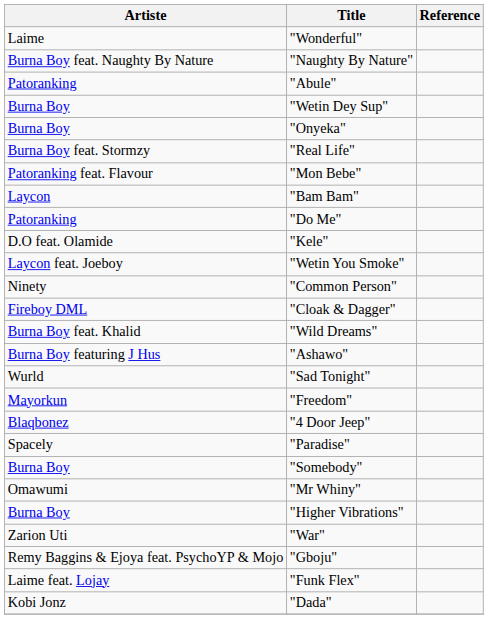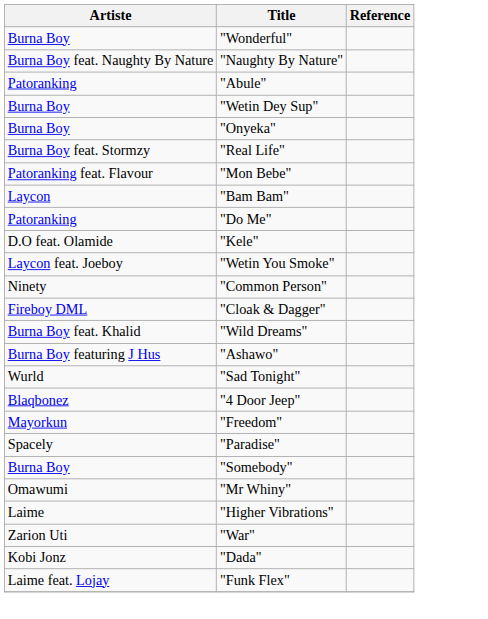"Wonderful" | Artiste: Laime -> Burna Boy
rows swapped: "Freedom" <-> "4 Door Jeep"
"Higher Vibrations" | Artiste: Burna Boy -> Laime
- row: Remy Baggins & Ejoya feat. PsychoYP & Mojo | "Gboju"
rows swapped: "Funk Flex" <-> "Dada"
